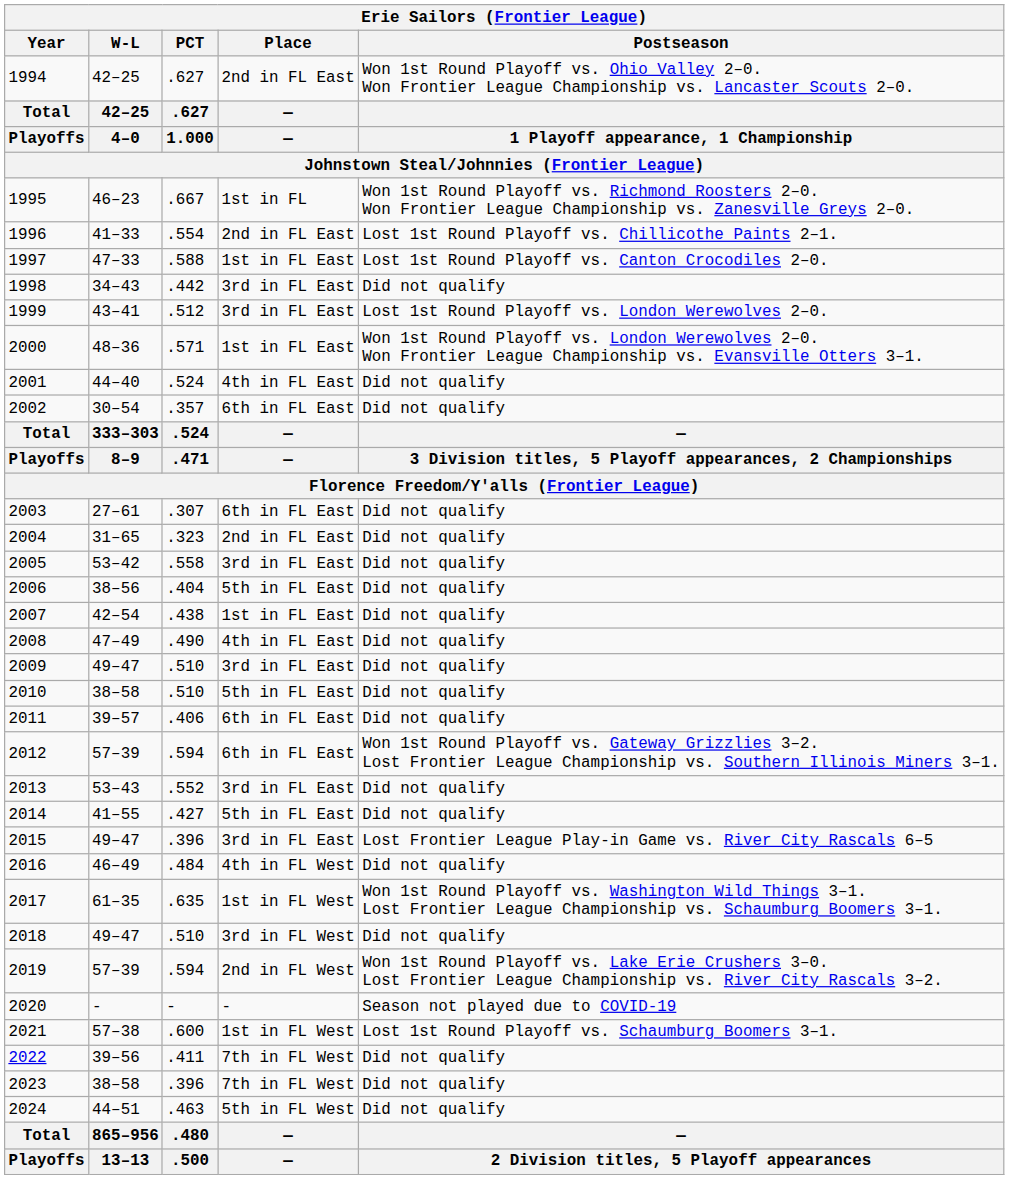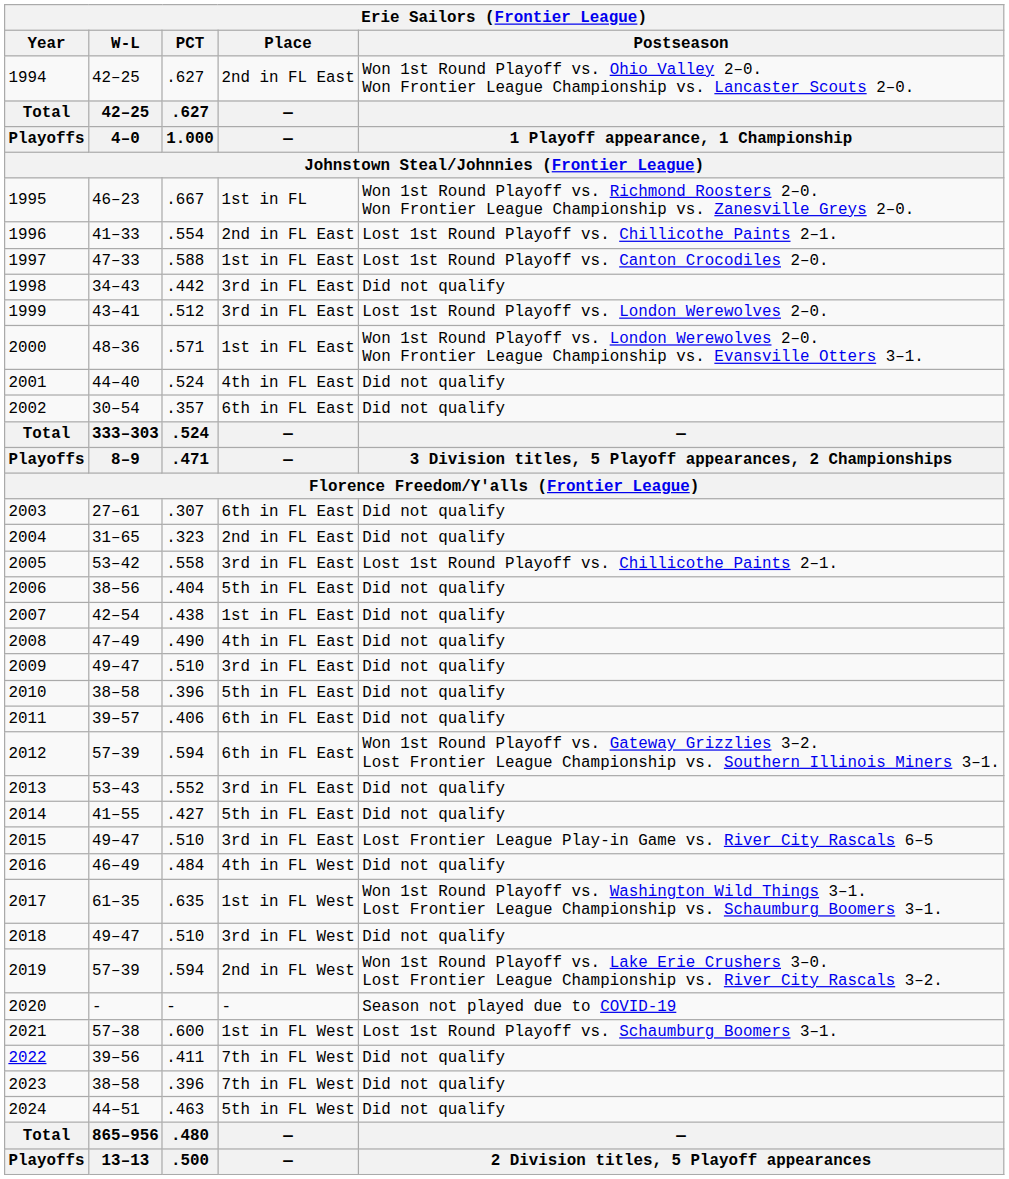2005 | Postseason: Did not qualify -> Lost 1st Round Playoff vs. Chillicothe Paints 2–1.
2010 | PCT: .510 -> .396
2015 | PCT: .396 -> .510
